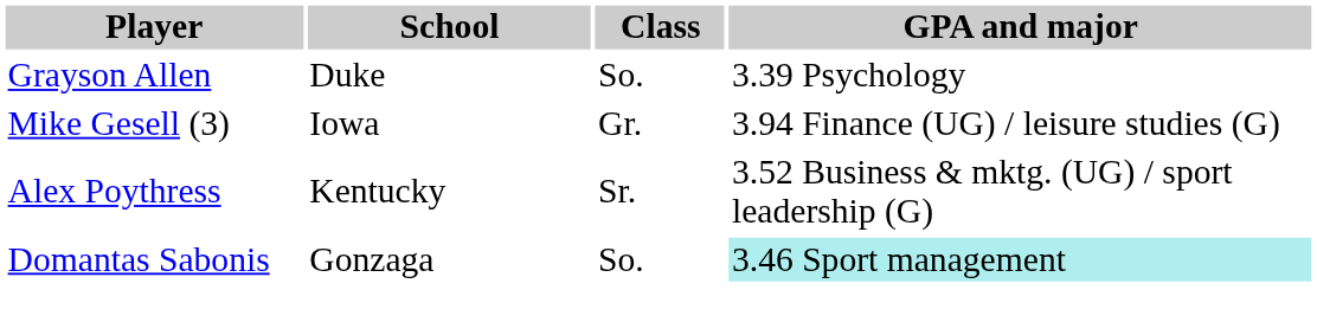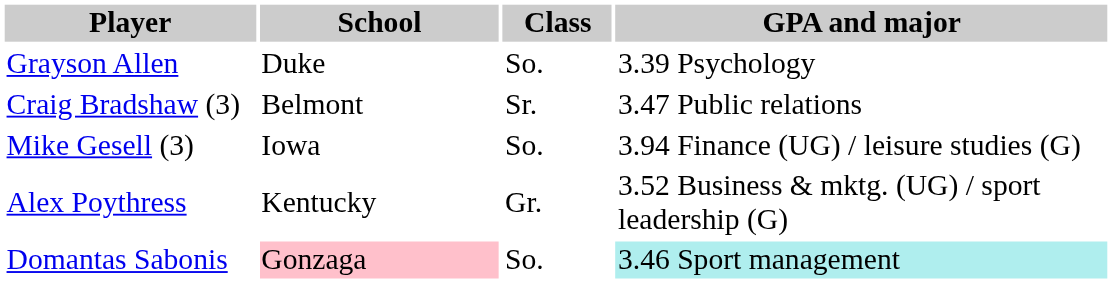+ row: Craig Bradshaw (3) | Belmont | Sr. | 3.47 Public relations
Mike Gesell (3) | Class: Gr. -> So.
Alex Poythress | Class: Sr. -> Gr.
Domantas Sabonis | School: no background -> pink background
